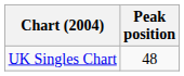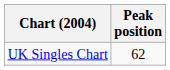UK Singles Chart | Peak position: 48 -> 62
